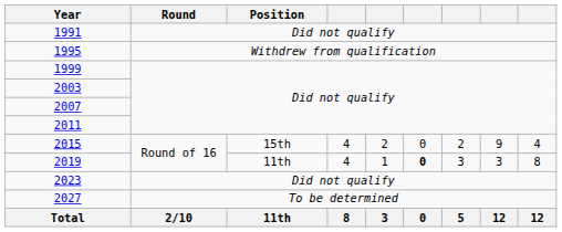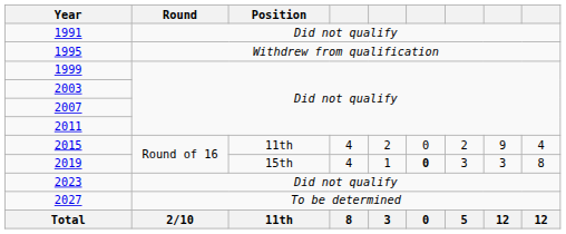2015 | Position: 15th -> 11th
2019 | Position: 11th -> 15th
